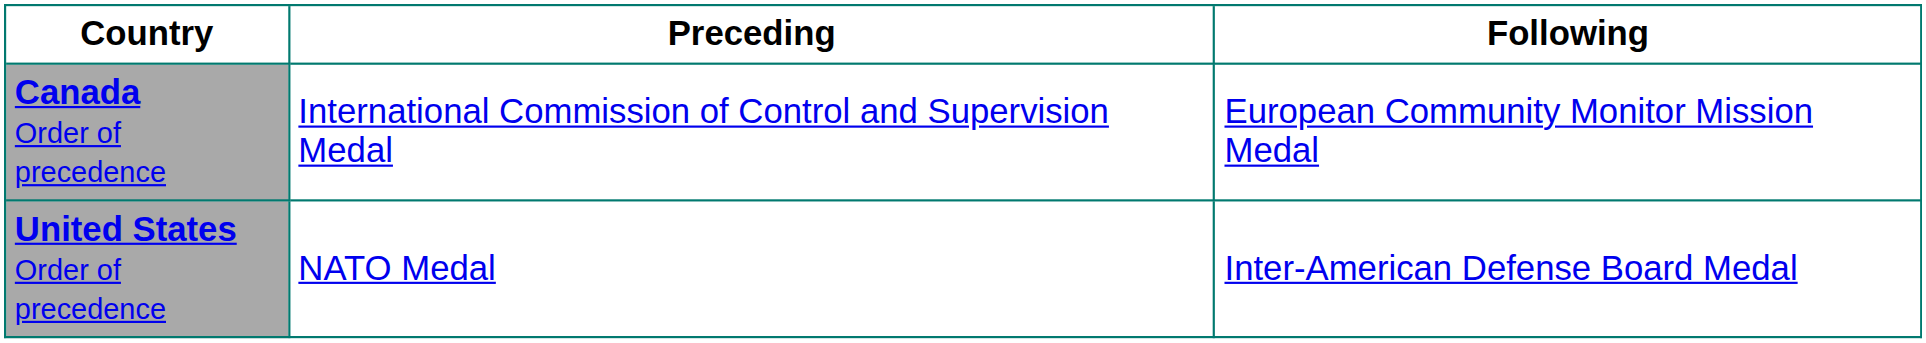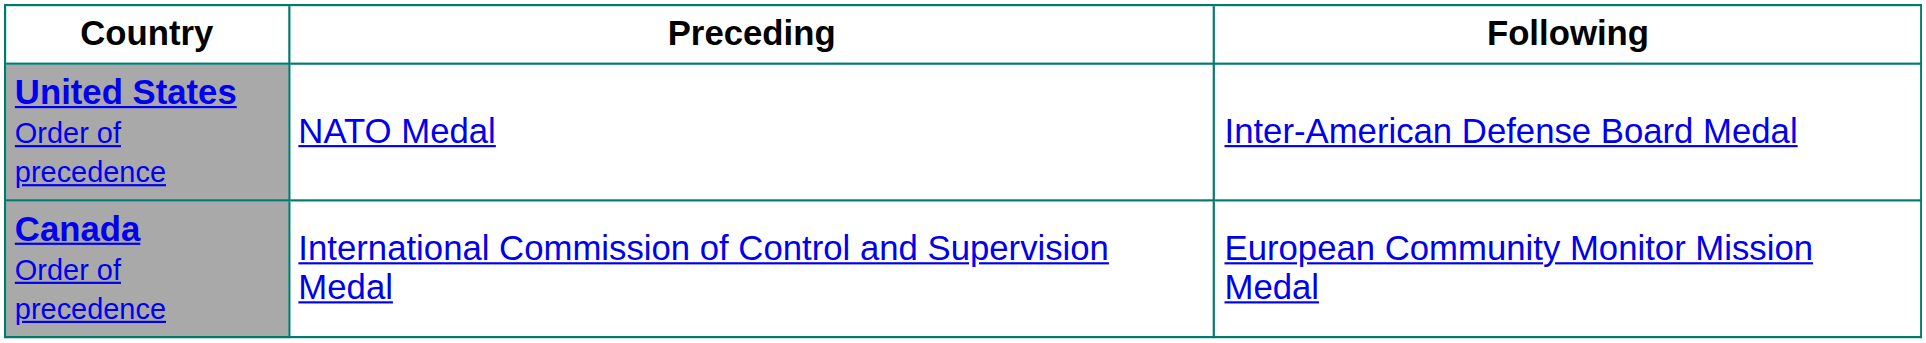rows swapped: Canada Order of precedence <-> United States Order of precedence
